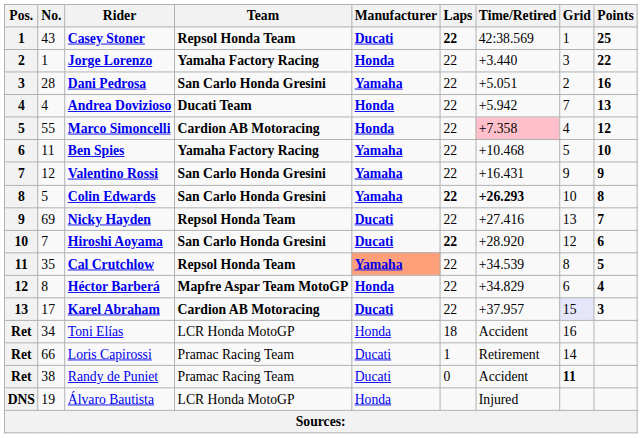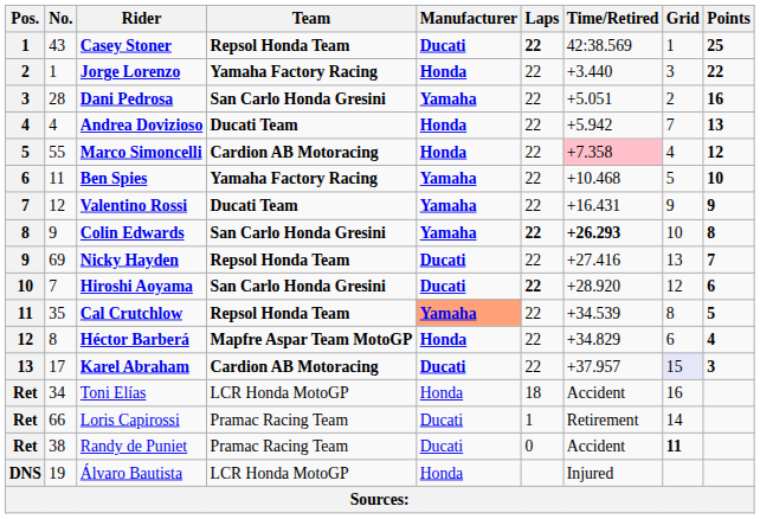Valentino Rossi | Team: San Carlo Honda Gresini -> Ducati Team
Colin Edwards | No.: 5 -> 9
